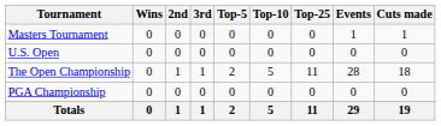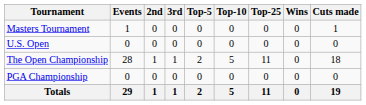columns swapped: Wins <-> Events
